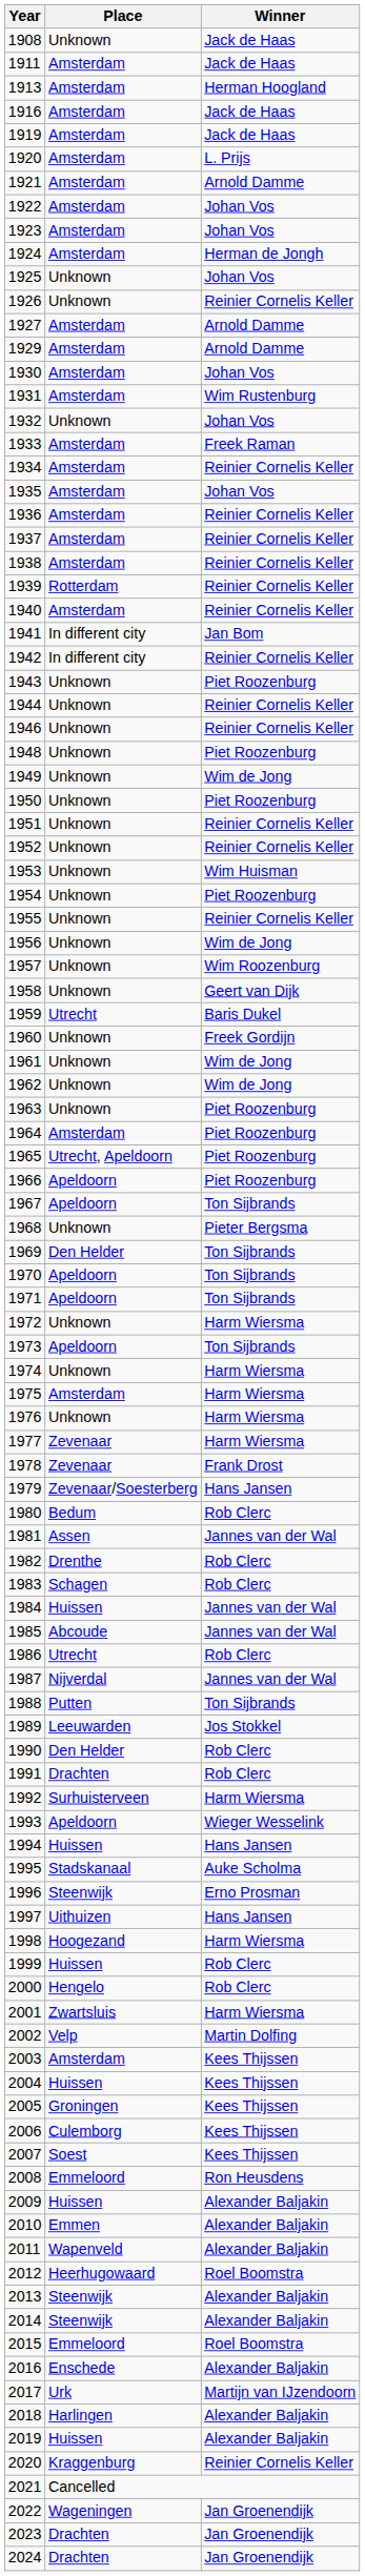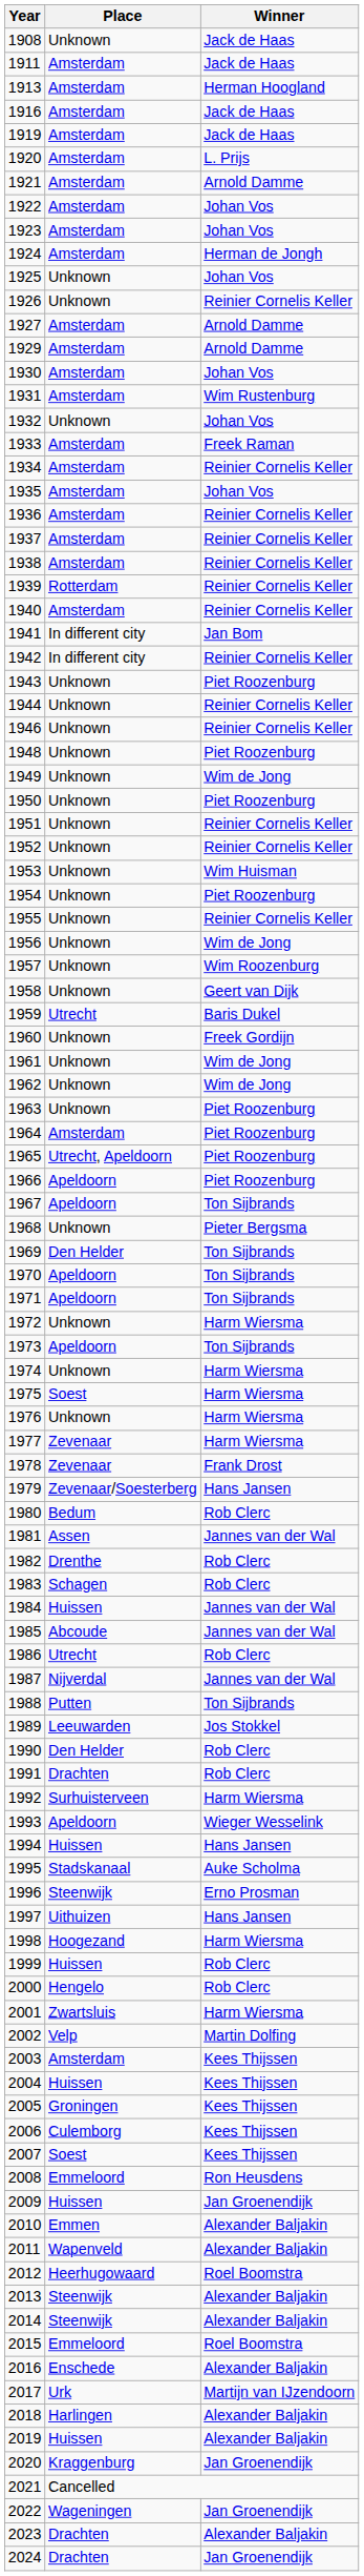1975 | Place: Amsterdam -> Soest
2009 | Winner: Alexander Baljakin -> Jan Groenendijk
2020 | Winner: Reinier Cornelis Keller -> Jan Groenendijk
2023 | Winner: Jan Groenendijk -> Alexander Baljakin
